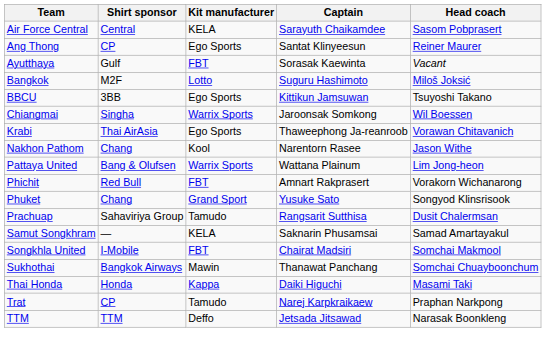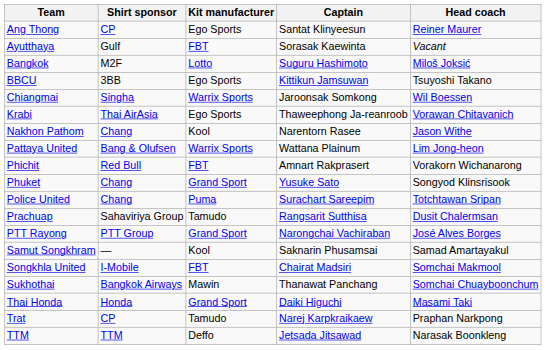- row: Air Force Central | Central | KELA | Sarayuth Chaikamdee | Sasom Pobprasert
+ row: Police United | Chang | Puma | Surachart Sareepim | Totchtawan Sripan
+ row: PTT Rayong | PTT Group | Grand Sport | Narongchai Vachiraban | José Alves Borges
Samut Songkhram | Kit manufacturer: KELA -> Kool
Thai Honda | Kit manufacturer: Kappa -> Grand Sport
